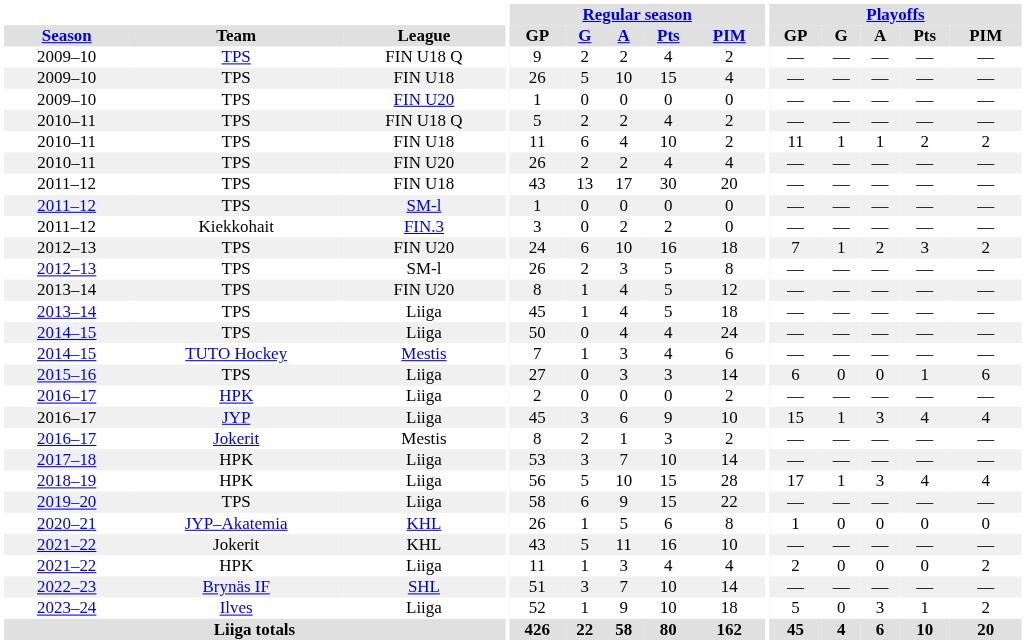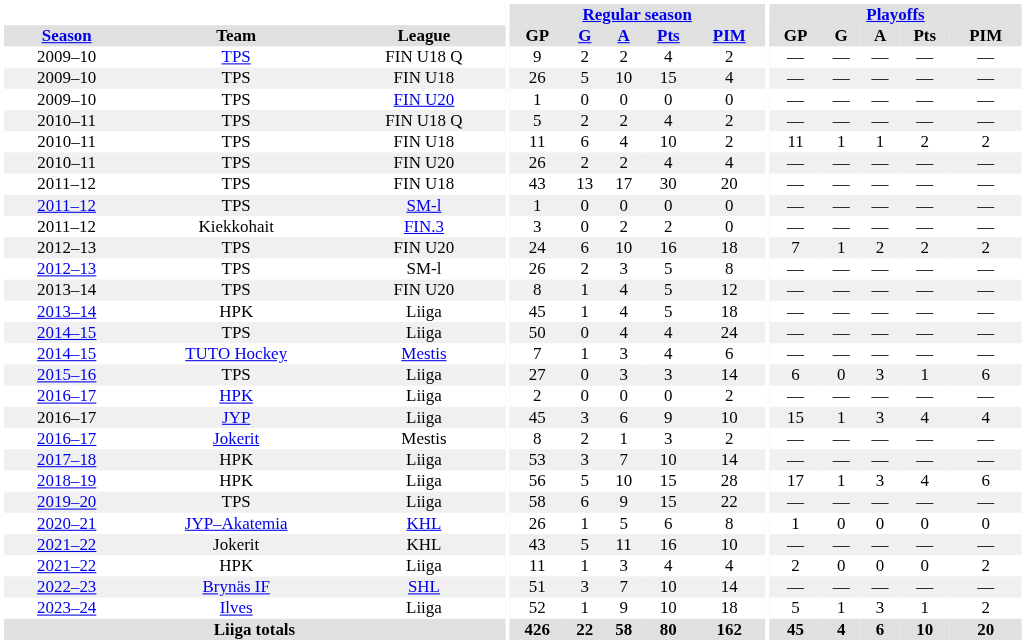2012–13 / FIN U20 | Playoffs / Pts: 3 -> 2
2013–14 / Liiga | Team: TPS -> HPK
2015–16 | Playoffs / A: 0 -> 3
2018–19 | Playoffs / PIM: 4 -> 6
2023–24 | Playoffs / G: 0 -> 1
